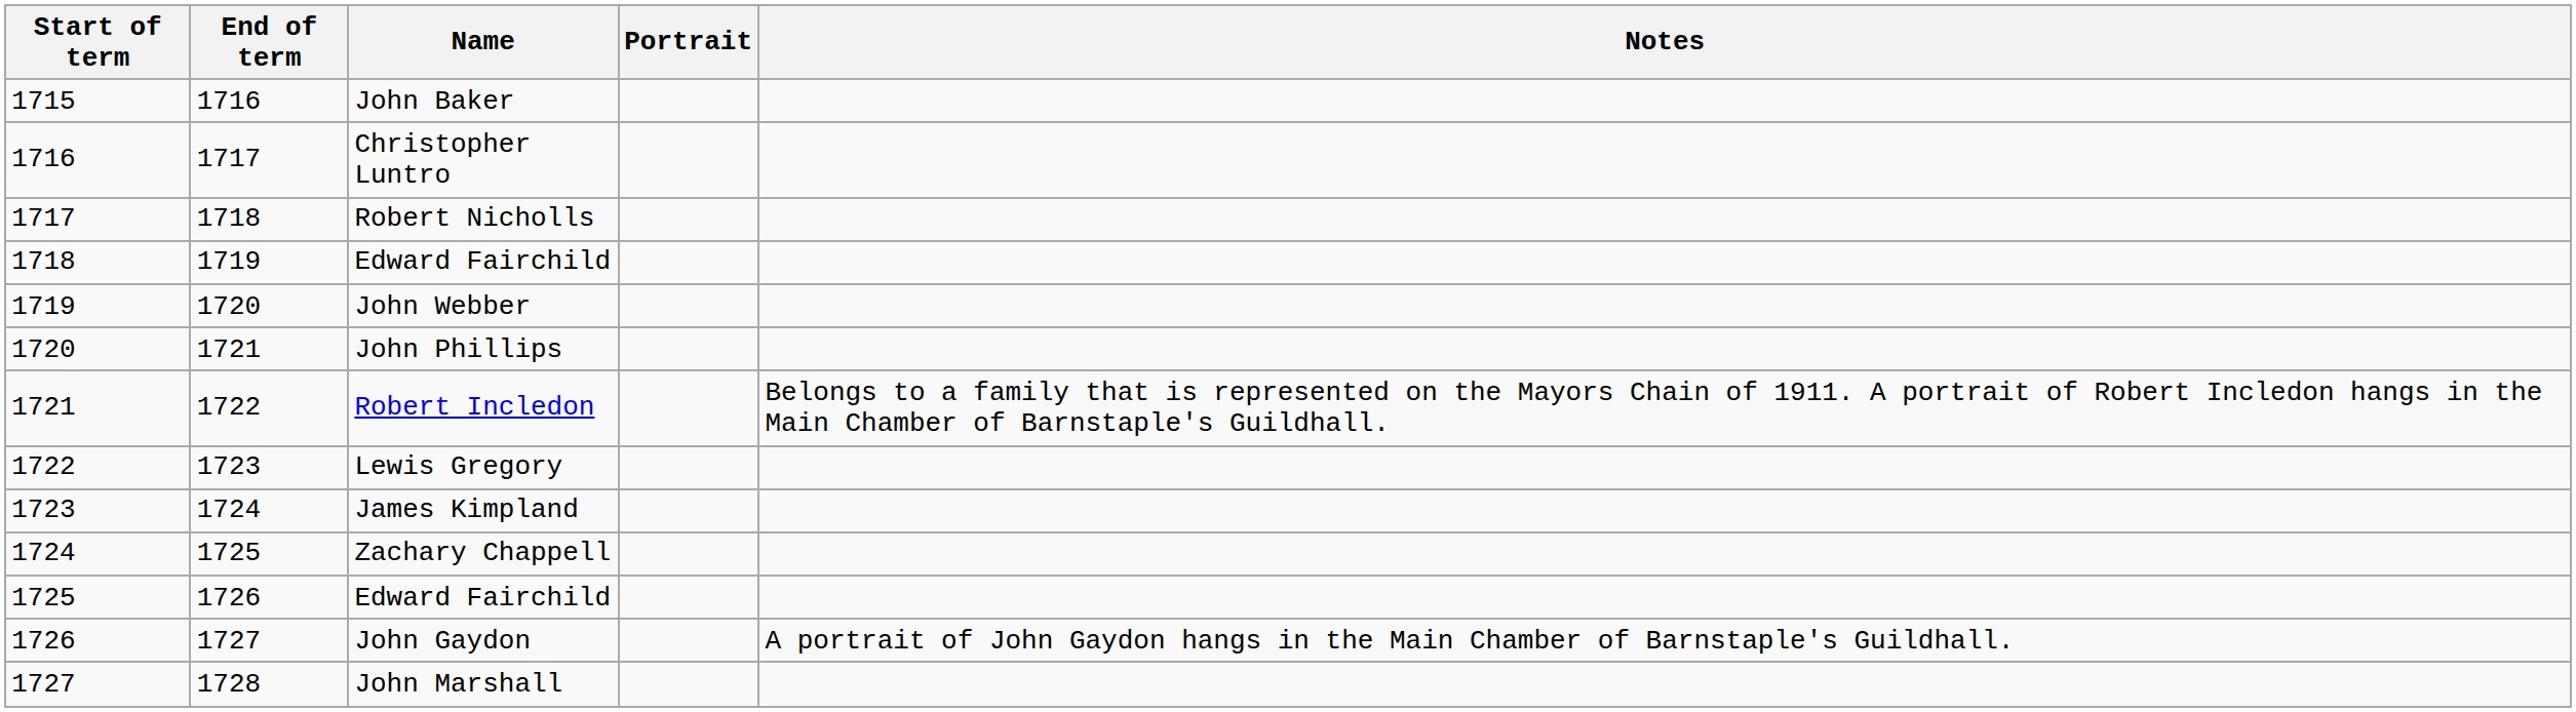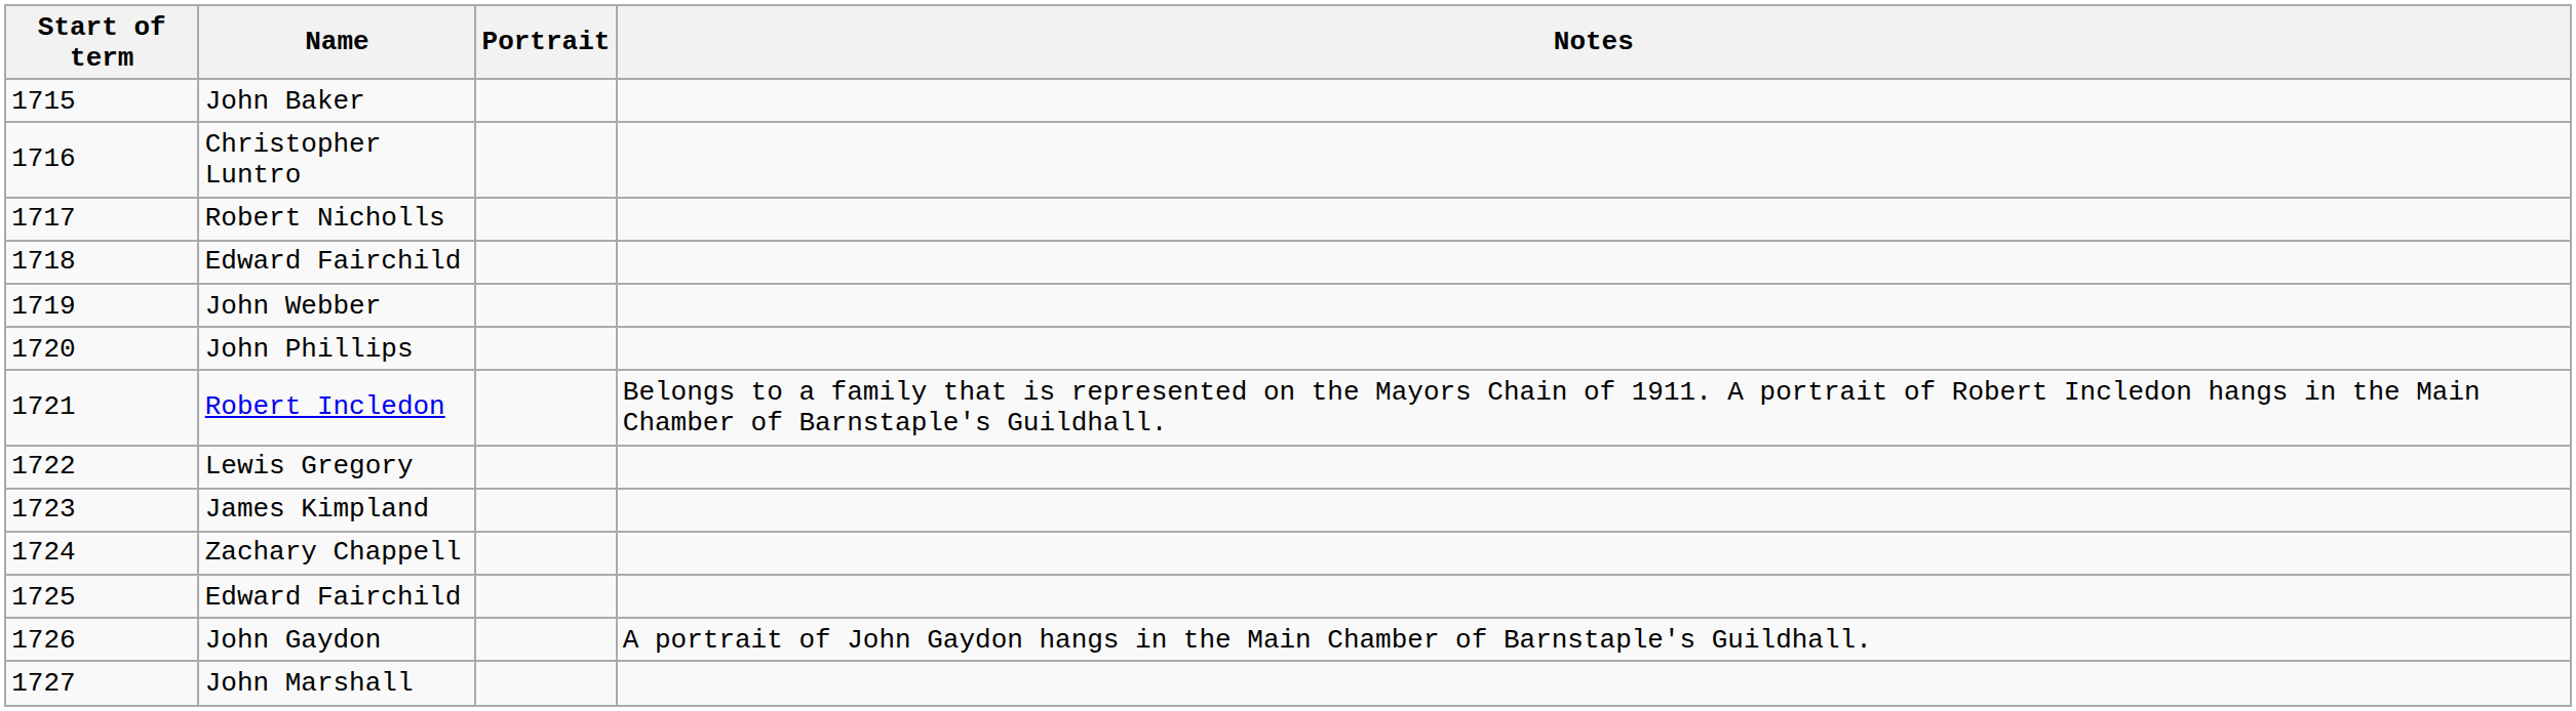- column: End of term | 1716 | 1717 | 1718 | 1719 | 1720 | 1721 | 1722 | 1723 | 1724 | 1725 | 1726 | 1727 | 1728
